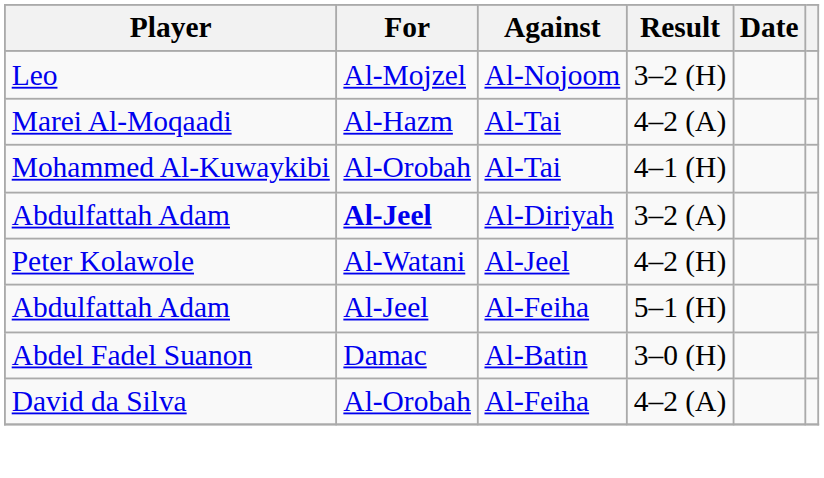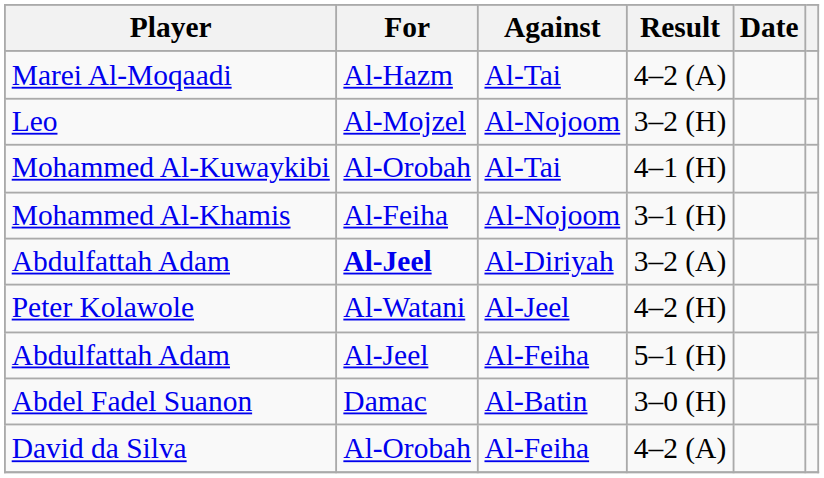rows swapped: Marei Al-Moqaadi <-> Leo
+ row: Mohammed Al-Khamis | Al-Feiha | Al-Nojoom | 3–1 (H)
